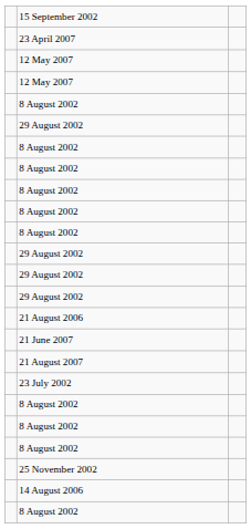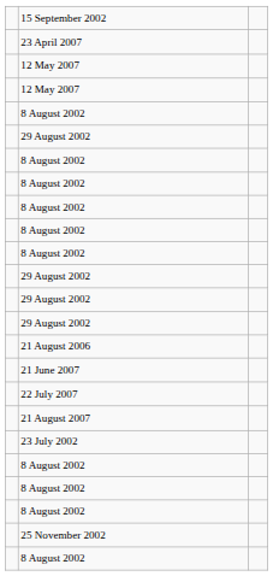+ row: 22 July 2007
- row: 14 August 2006
